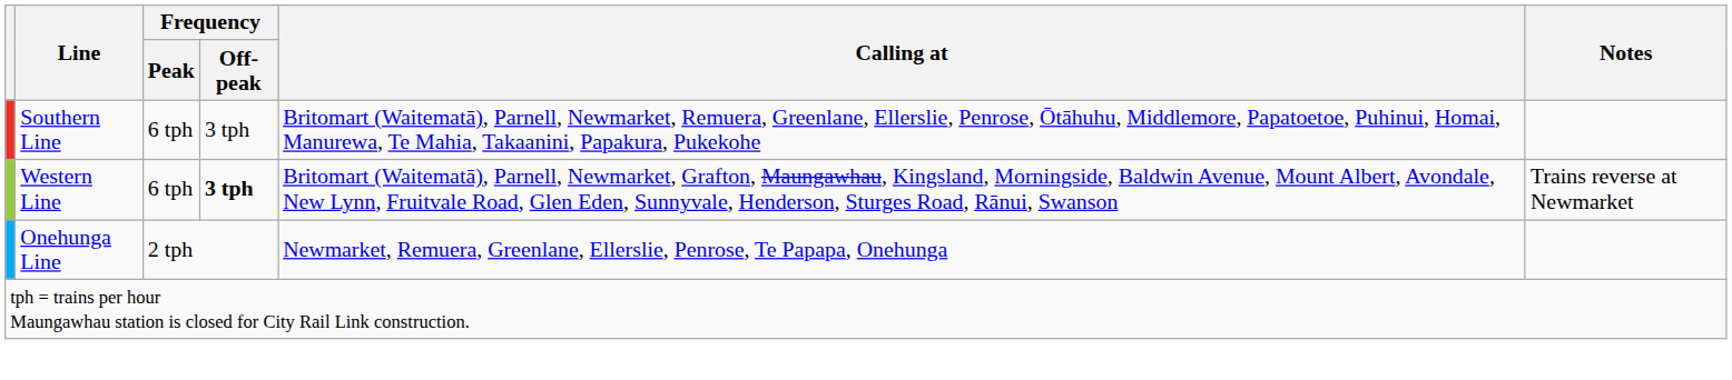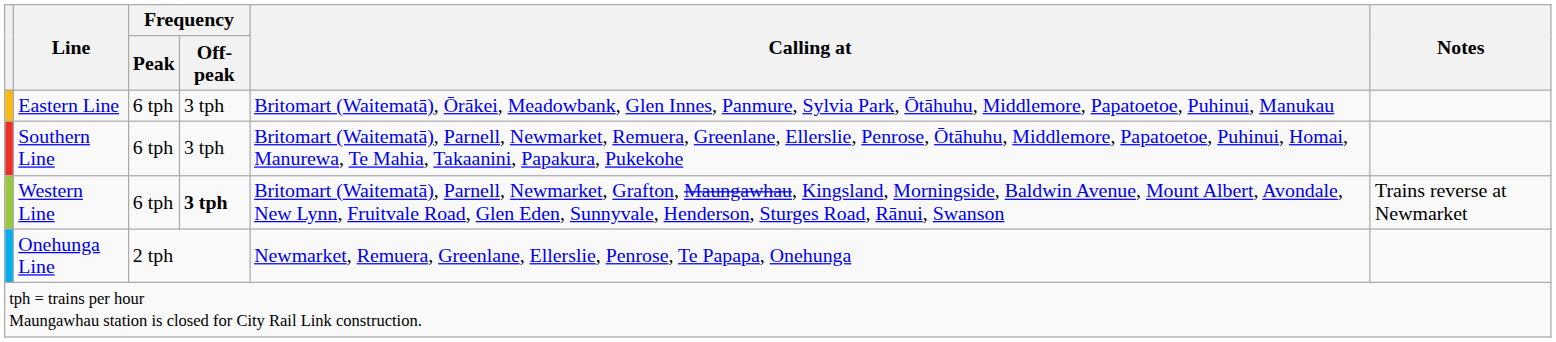+ row: Eastern Line | 6 tph | 3 tph | Britomart (Waitematā), Ōrākei, Meadowbank, Glen Innes, Panmure, Sylvia Park, Ōtāhuhu, Middlemore, Papatoetoe, Puhinui, Manukau
